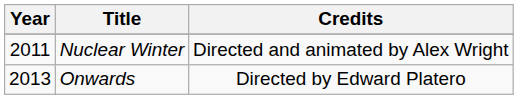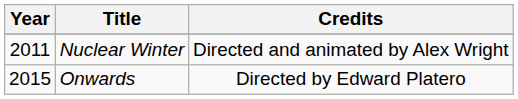Onwards | Year: 2013 -> 2015
